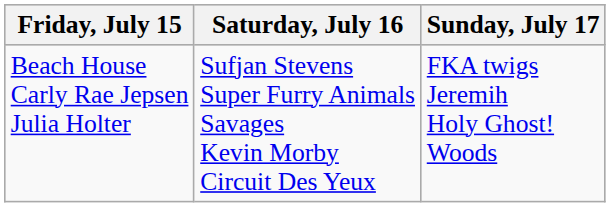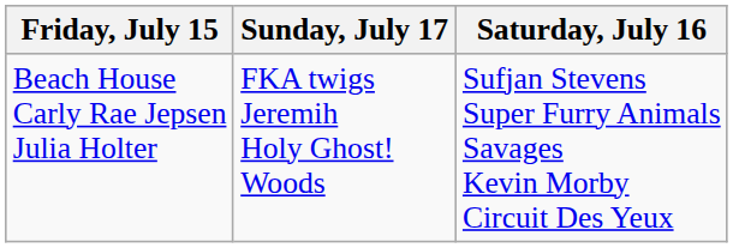columns swapped: Saturday, July 16 <-> Sunday, July 17
